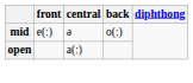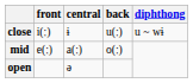+ row: close | i(ː) | ɨ | u(ː) | u ~ wɨ
mid | central: ə -> a(ː)
open | central: a(ː) -> ə
